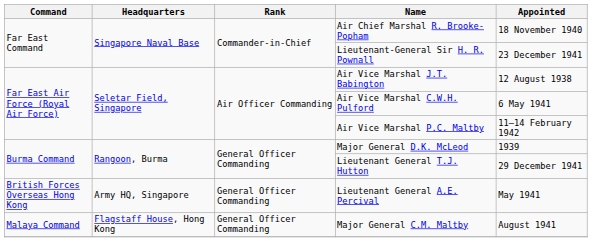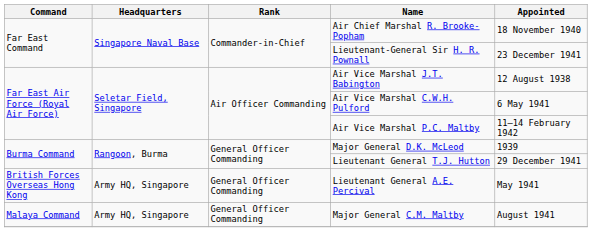Major General C.M. Maltby | Headquarters: Flagstaff House, Hong Kong -> Army HQ, Singapore
